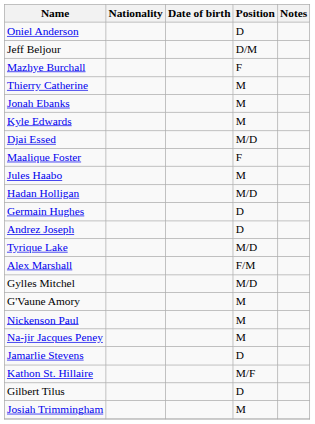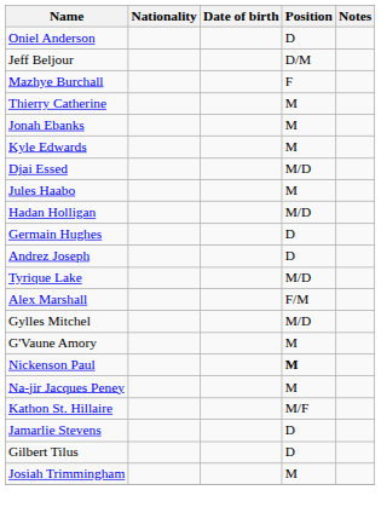- row: Maalique Foster | F
Nickenson Paul | Position: normal -> bold
rows swapped: Jamarlie Stevens <-> Kathon St. Hillaire
